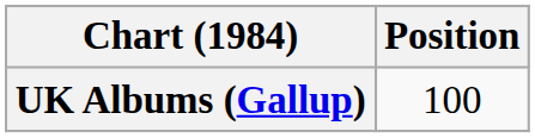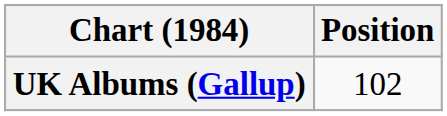UK Albums (Gallup) | Position: 100 -> 102
